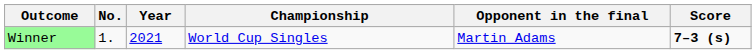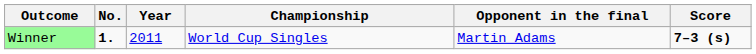Winner | No.: normal -> bold
Winner | Year: 2021 -> 2011
